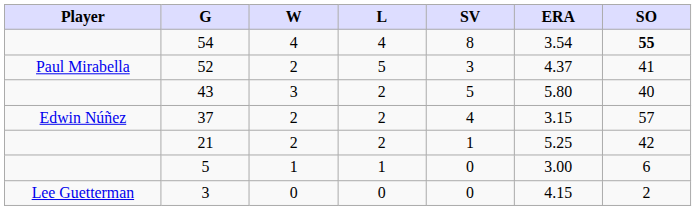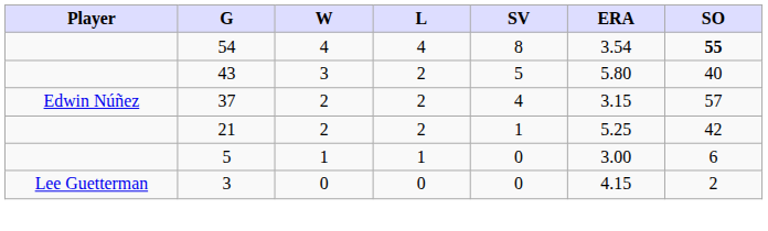- row: Paul Mirabella | 52 | 2 | 5 | 3 | 4.37 | 41
